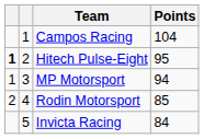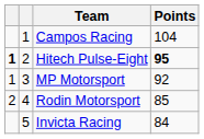Hitech Pulse-Eight | Points: normal -> bold
MP Motorsport | Points: 94 -> 92
